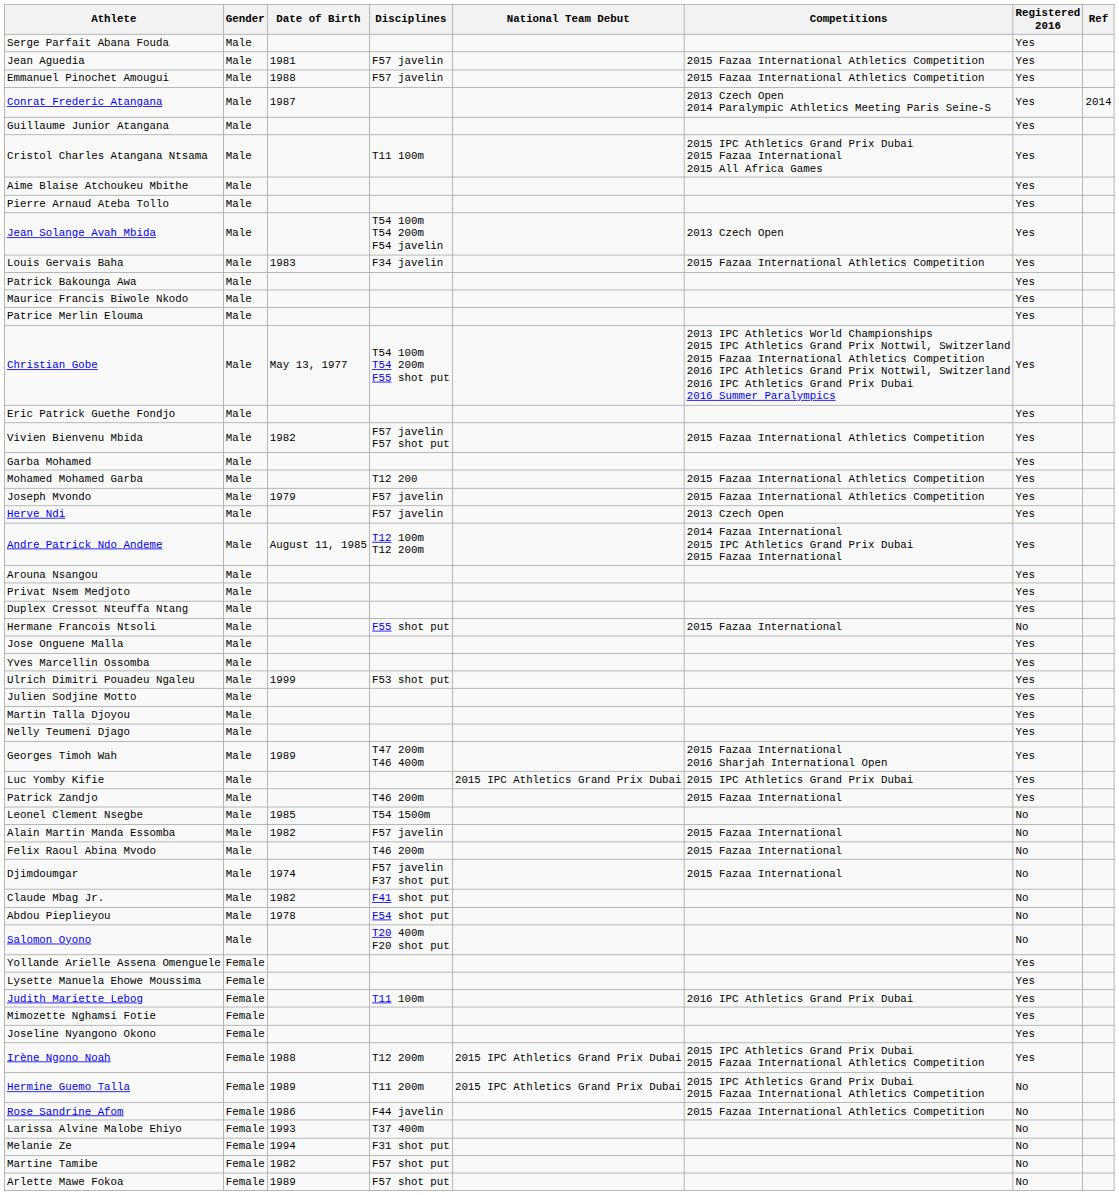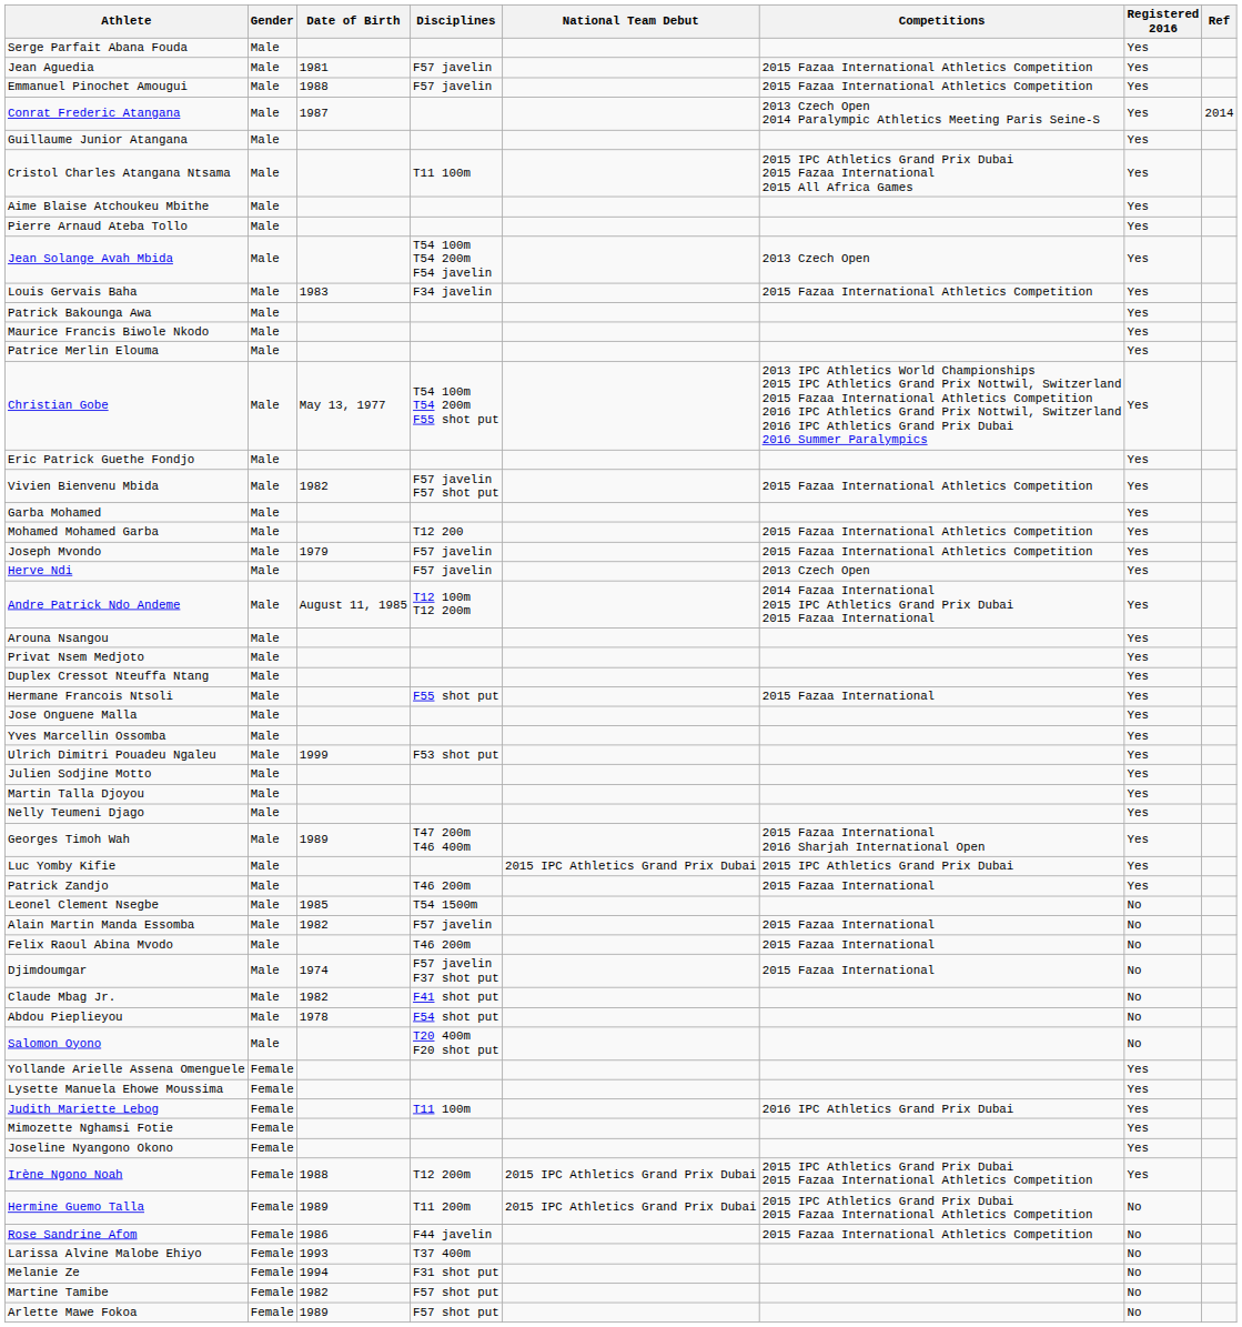Hermane Francois Ntsoli | Registered 2016: No -> Yes
